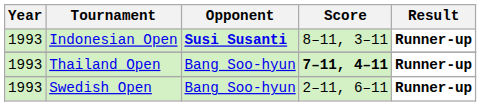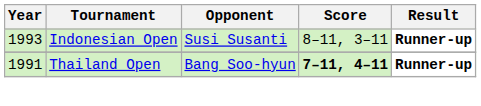Indonesian Open | Opponent: bold -> normal
Thailand Open | Year: 1993 -> 1991
- row: 1993 | Swedish Open | Bang Soo-hyun | 2–11, 6–11 | Runner-up
